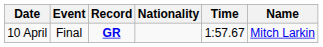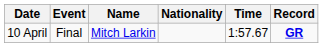columns swapped: Name <-> Record
